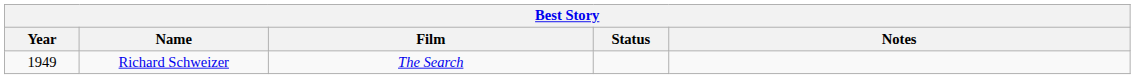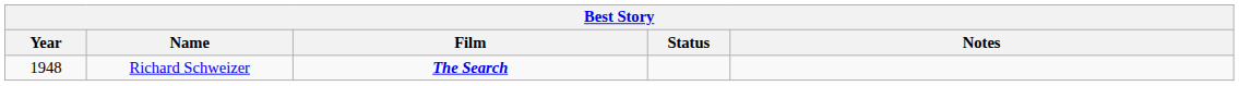Richard Schweizer | Year: 1949 -> 1948
Richard Schweizer | Film: normal -> bold
